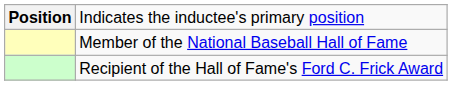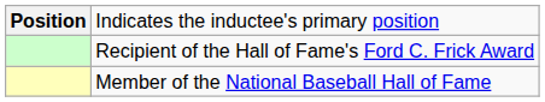rows swapped: Member of the National Baseball Hall of Fame <-> Recipient of the Hall of Fame's Ford C. Frick Award
